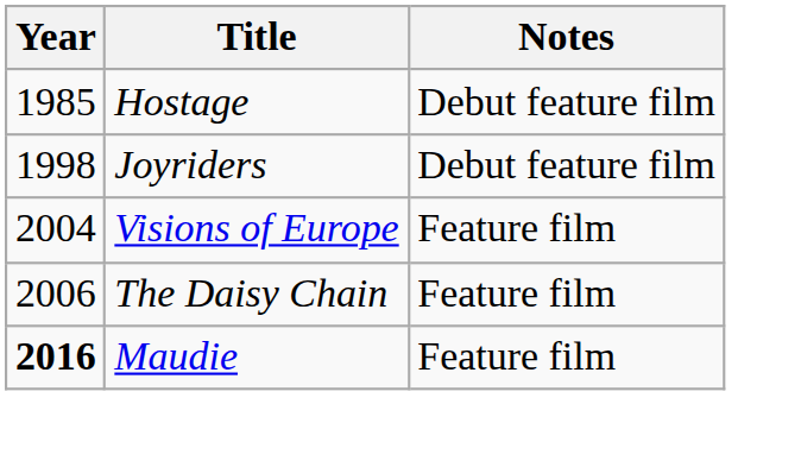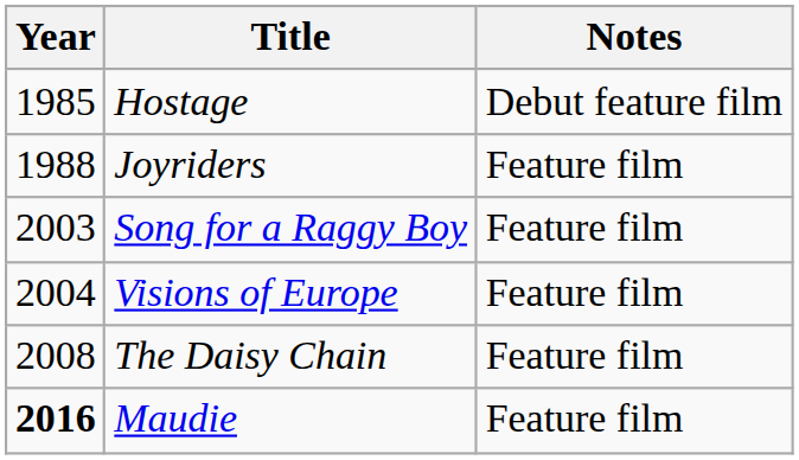Joyriders | Year: 1998 -> 1988
Joyriders | Notes: Debut feature film -> Feature film
+ row: 2003 | Song for a Raggy Boy | Feature film
The Daisy Chain | Year: 2006 -> 2008
